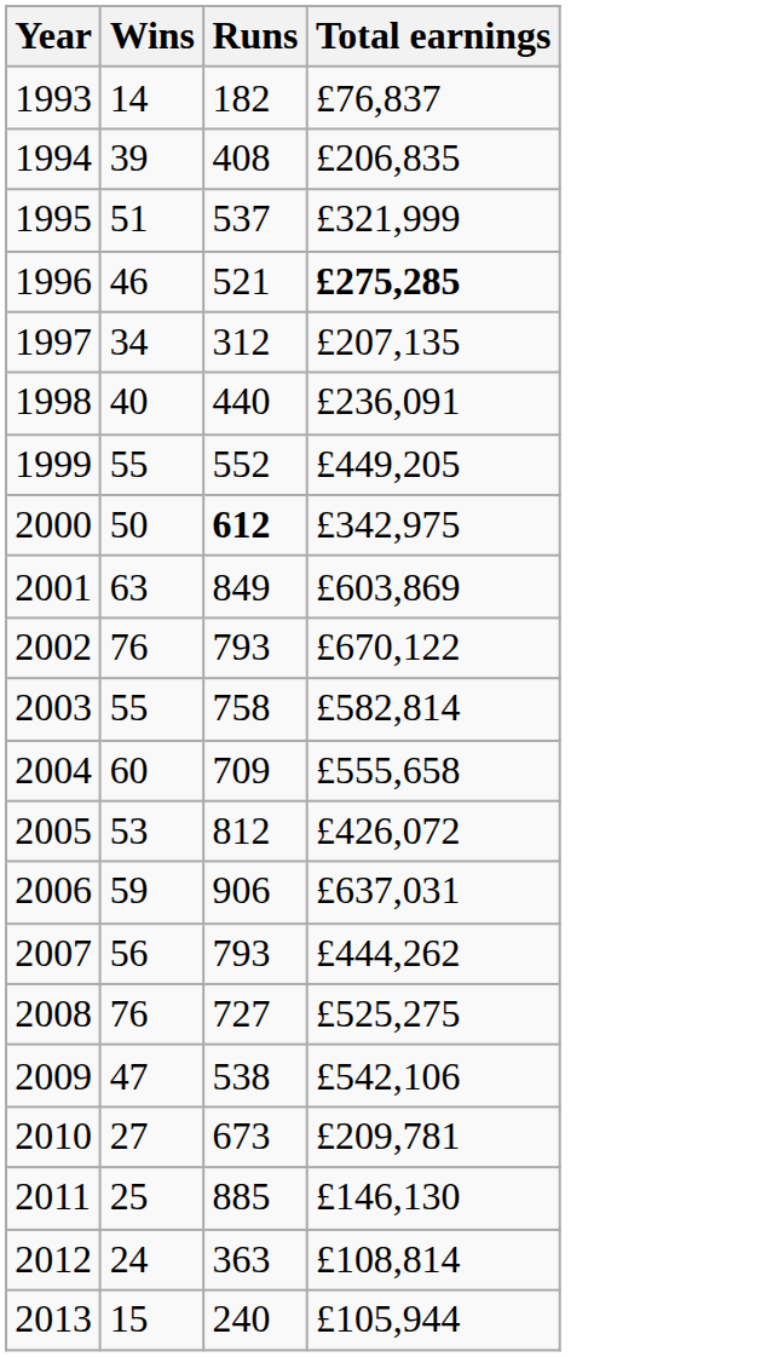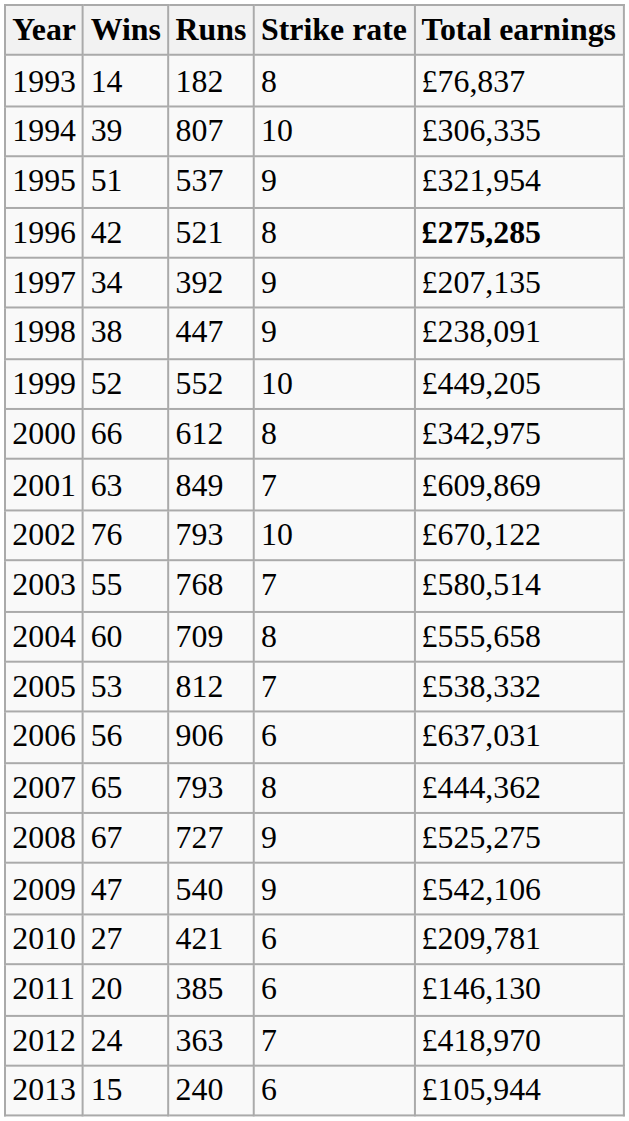+ column: Strike rate | 8 | 10 | 9 | 8 | 9 | 9 | 10 | 8 | 7 | 10 | 7 | 8 | 7 | 6 | 8 | 9 | 9 | 6 | 6 | 7 | 6
1994 | Runs: 408 -> 807
1994 | Total earnings: £206,835 -> £306,335
1995 | Total earnings: £321,999 -> £321,954
1996 | Wins: 46 -> 42
1997 | Runs: 312 -> 392
1998 | Wins: 40 -> 38
1998 | Runs: 440 -> 447
1998 | Total earnings: £236,091 -> £238,091
1999 | Wins: 55 -> 52
2000 | Wins: 50 -> 66
2000 | Runs: bold -> normal
2001 | Total earnings: £603,869 -> £609,869
2003 | Runs: 758 -> 768
2003 | Total earnings: £582,814 -> £580,514
2005 | Total earnings: £426,072 -> £538,332
2006 | Wins: 59 -> 56
2007 | Wins: 56 -> 65
2007 | Total earnings: £444,262 -> £444,362
2008 | Wins: 76 -> 67
2009 | Runs: 538 -> 540
2010 | Runs: 673 -> 421
2011 | Wins: 25 -> 20
2011 | Runs: 885 -> 385
2012 | Total earnings: £108,814 -> £418,970
